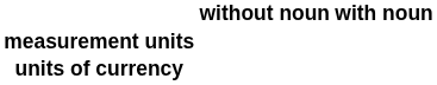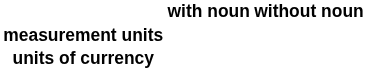columns swapped: with noun <-> without noun
